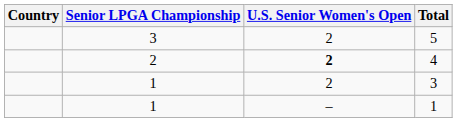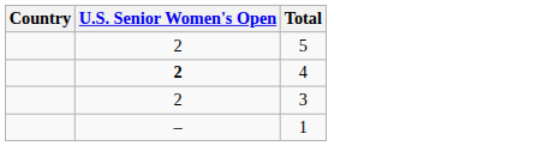- column: Senior LPGA Championship | 3 | 2 | 1 | 1
